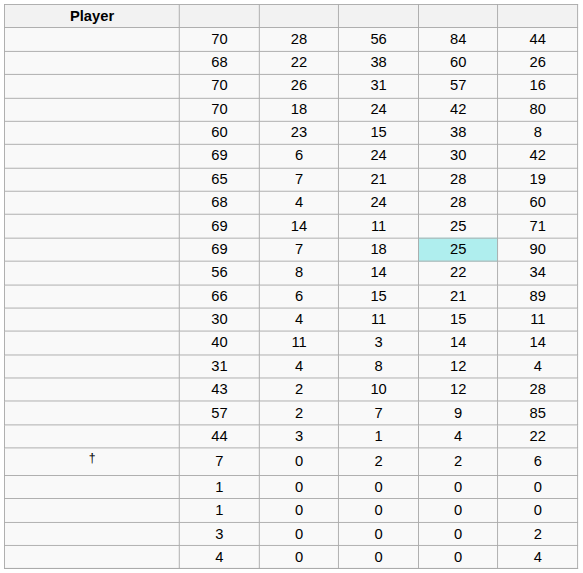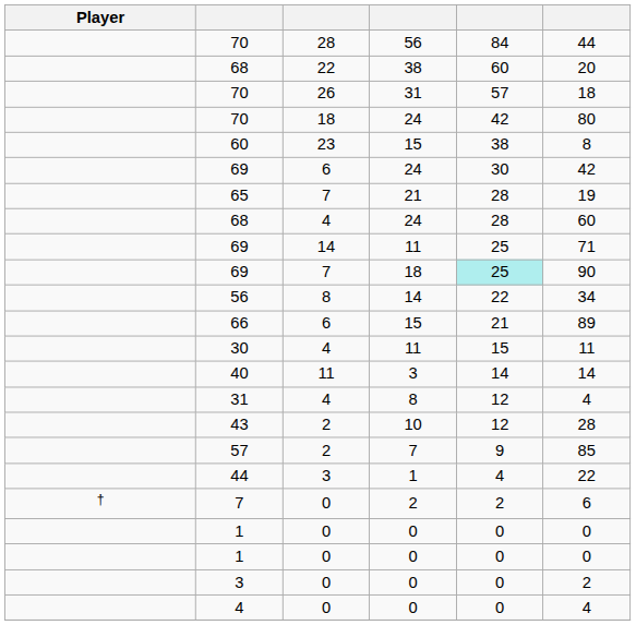68 / 38 | column 6: 26 -> 20
70 / 31 | column 6: 16 -> 18
